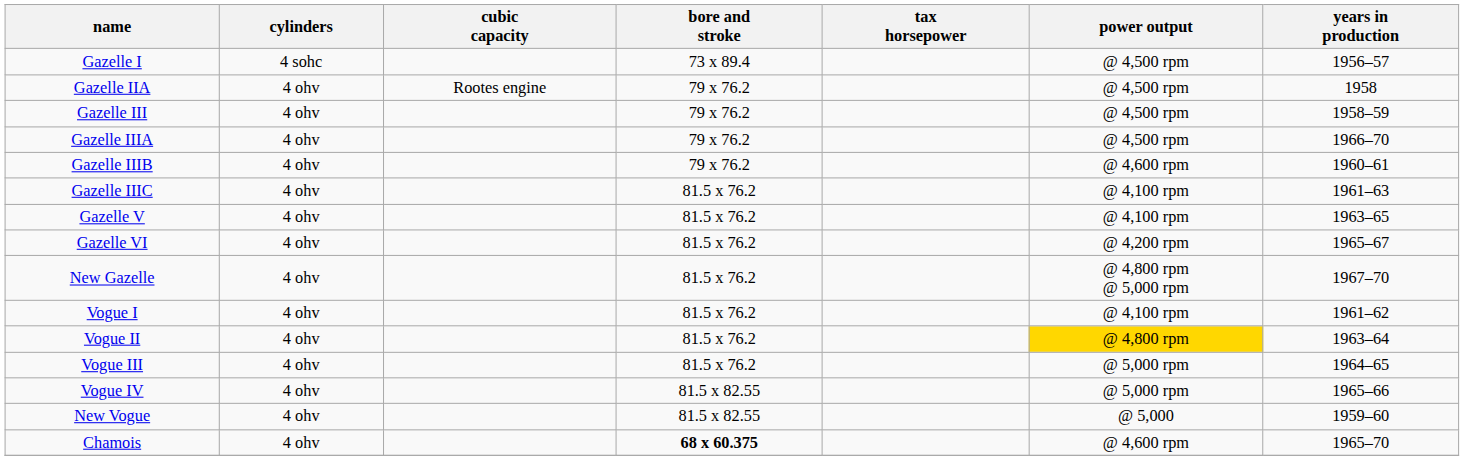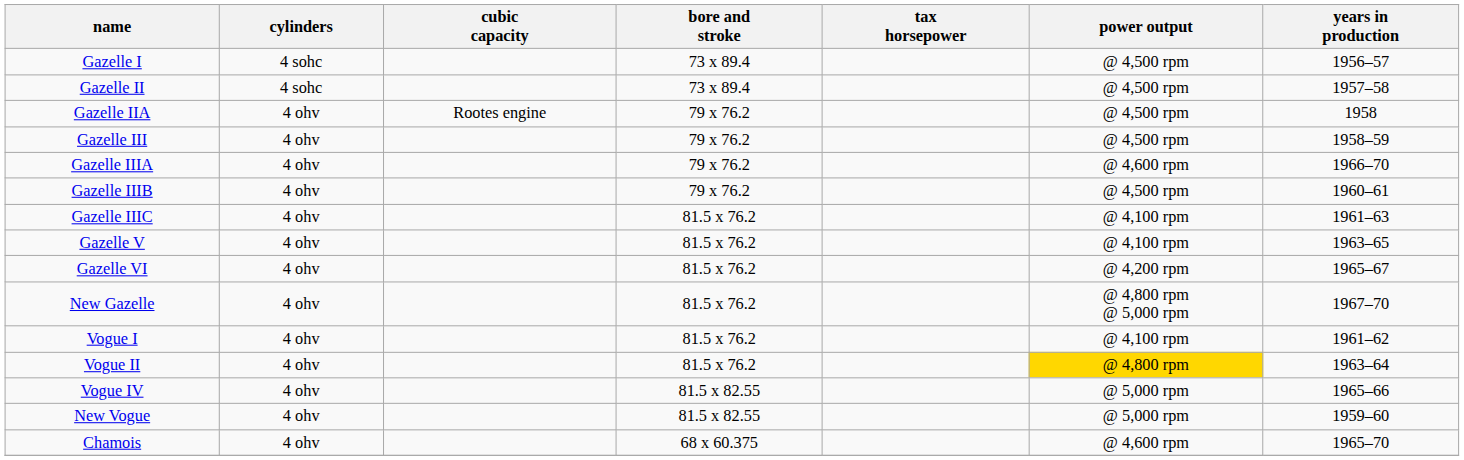+ row: Gazelle II | 4 sohc | 73 x 89.4 | @ 4,500 rpm | 1957–58
Gazelle IIIA | power output: @ 4,500 rpm -> @ 4,600 rpm
Gazelle IIIB | power output: @ 4,600 rpm -> @ 4,500 rpm
- row: Vogue III | 4 ohv | 81.5 x 76.2 | @ 5,000 rpm | 1964–65
New Vogue | power output: @ 5,000 -> @ 5,000 rpm
Chamois | bore and stroke: bold -> normal
